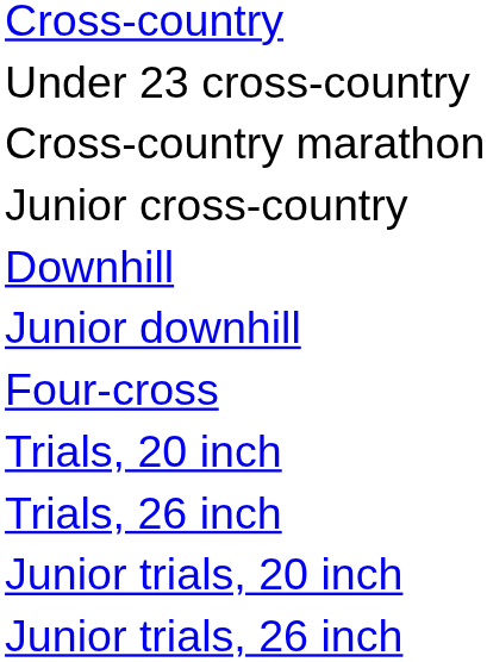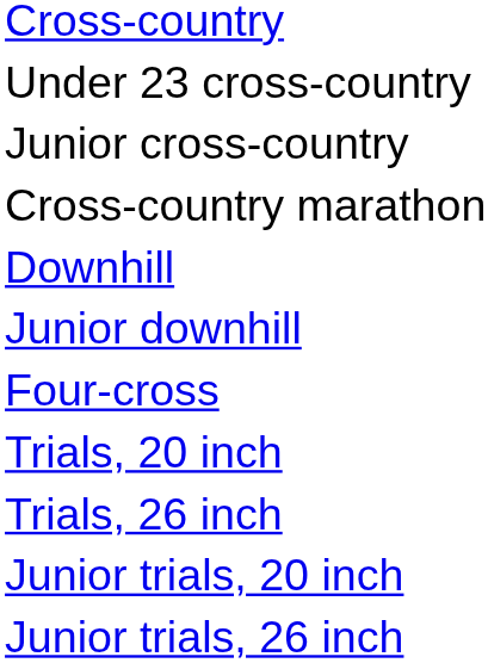rows swapped: Junior cross-country <-> Cross-country marathon
